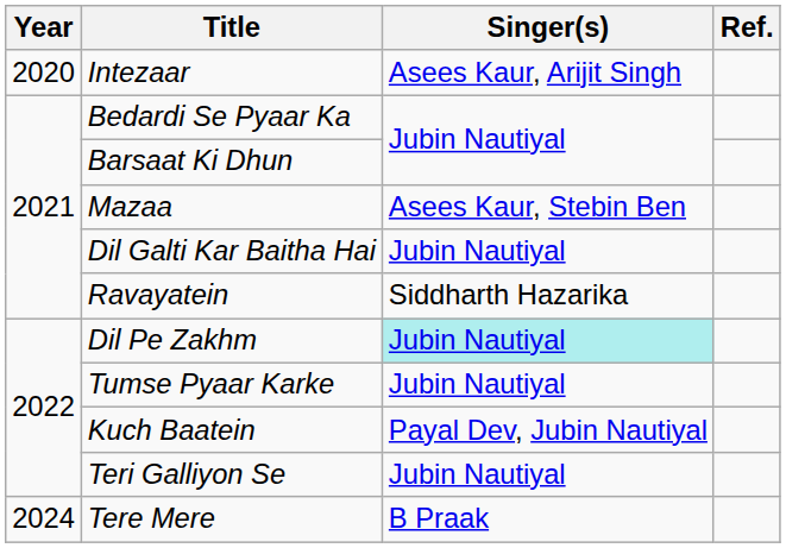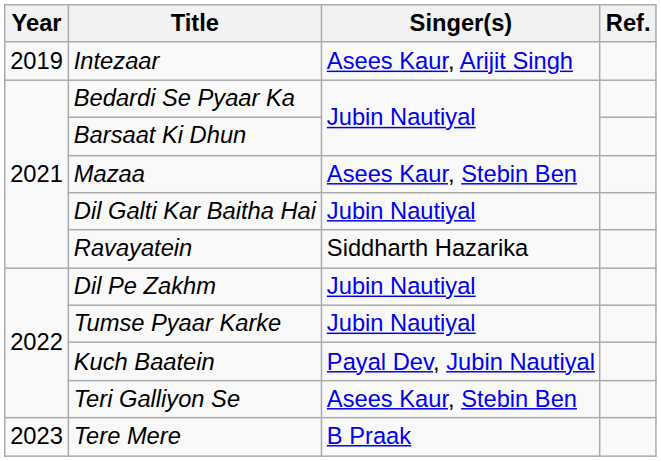Intezaar | Year: 2020 -> 2019
Dil Pe Zakhm | Singer(s): paleturquoise background -> no background
Teri Galliyon Se | Singer(s): Jubin Nautiyal -> Asees Kaur, Stebin Ben
Tere Mere | Year: 2024 -> 2023
